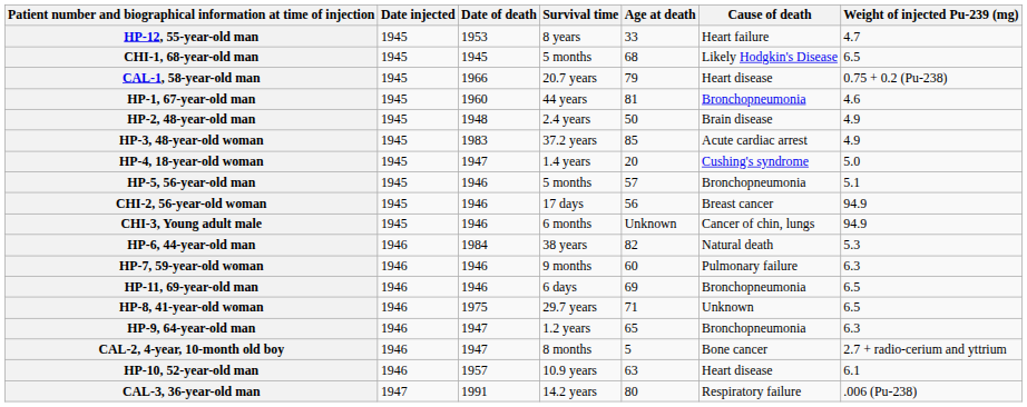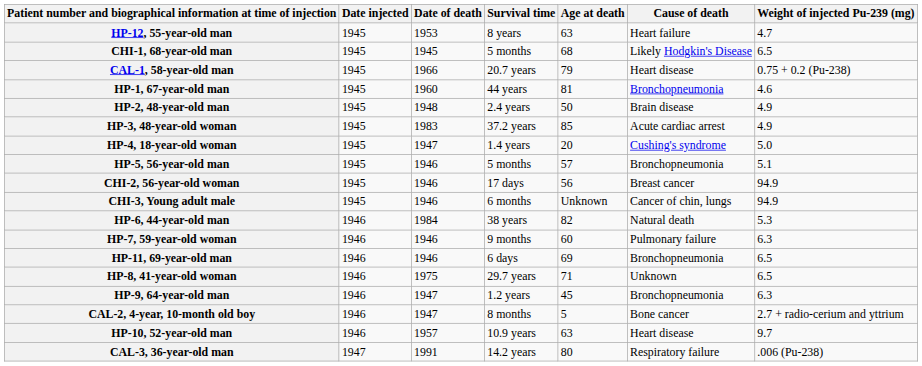HP-12, 55-year-old man | Age at death: 33 -> 63
HP-9, 64-year-old man | Age at death: 65 -> 45
HP-10, 52-year-old man | Weight of injected Pu-239 (mg): 6.1 -> 9.7
